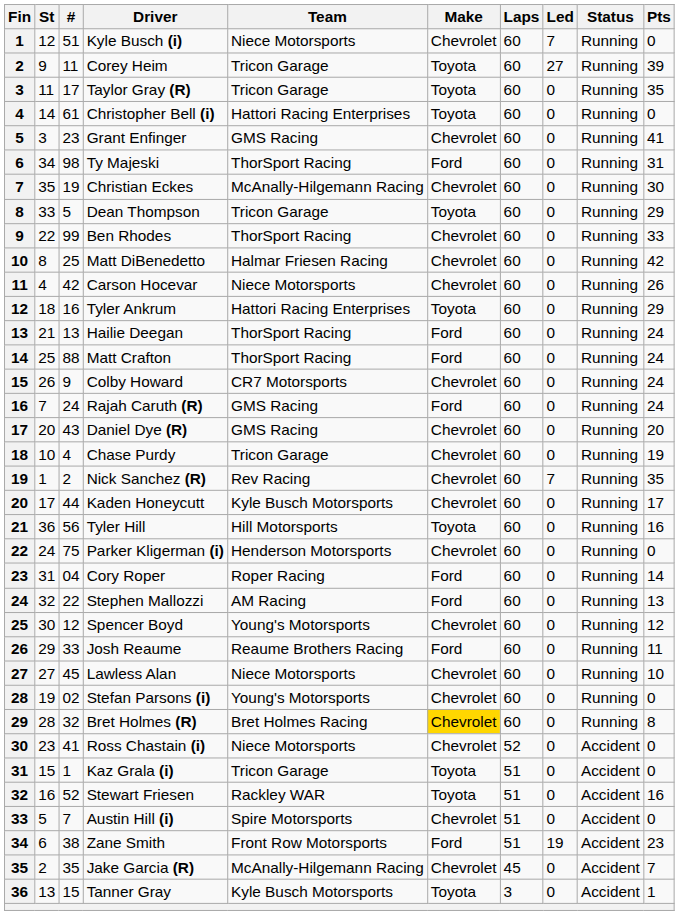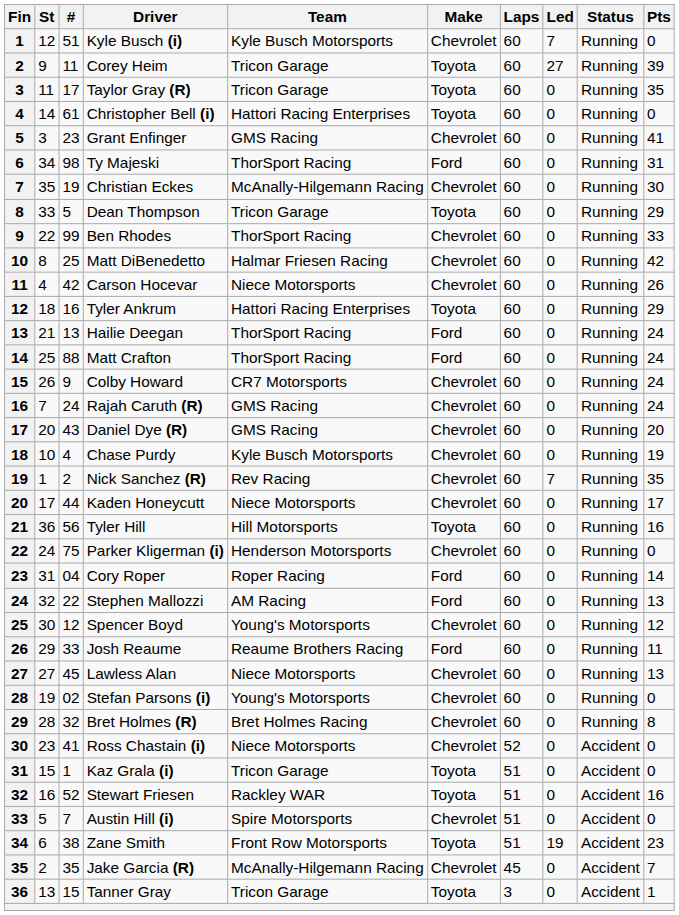Kyle Busch (i) | Team: Niece Motorsports -> Kyle Busch Motorsports
Rajah Caruth (R) | Make: Ford -> Chevrolet
Chase Purdy | Team: Tricon Garage -> Kyle Busch Motorsports
Kaden Honeycutt | Team: Kyle Busch Motorsports -> Niece Motorsports
Lawless Alan | Pts: 10 -> 13
Bret Holmes (R) | Make: gold background -> no background
Zane Smith | Make: Ford -> Toyota
Tanner Gray | Team: Kyle Busch Motorsports -> Tricon Garage
